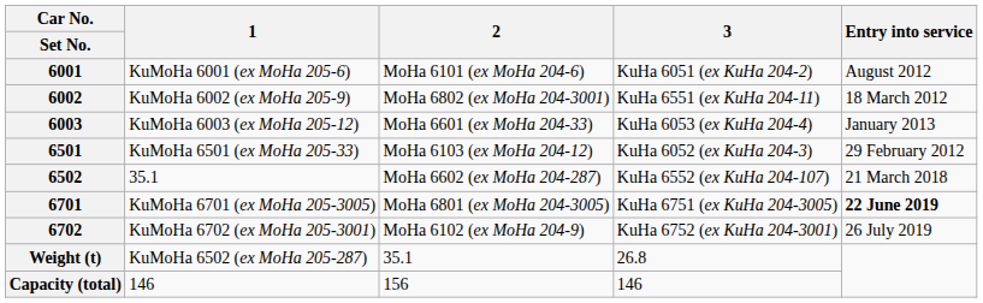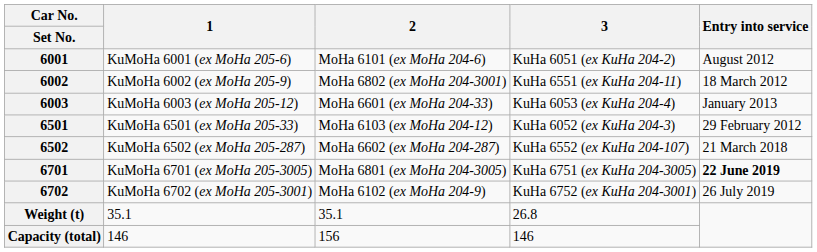6502 | 1: 35.1 -> KuMoHa 6502 (ex MoHa 205-287)
Weight (t) | 1: KuMoHa 6502 (ex MoHa 205-287) -> 35.1
